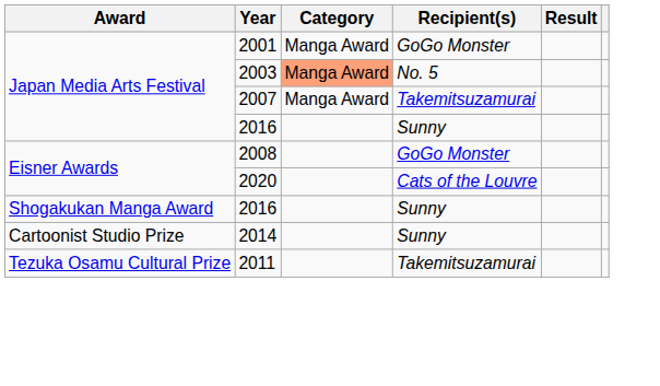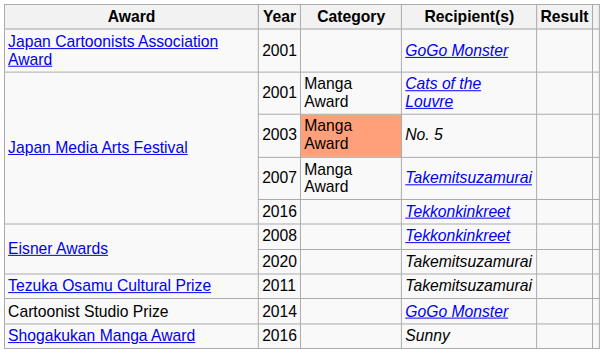+ row: Japan Cartoonists Association Award | 2001 | GoGo Monster
Japan Media Arts Festival / 2001 | Recipient(s): GoGo Monster -> Cats of the Louvre
Japan Media Arts Festival / 2016 | Recipient(s): Sunny -> Tekkonkinkreet
2008 | Recipient(s): GoGo Monster -> Tekkonkinkreet
2020 | Recipient(s): Cats of the Louvre -> Takemitsuzamurai
rows swapped: 2011 <-> Shogakukan Manga Award / 2016
2014 | Recipient(s): Sunny -> GoGo Monster
